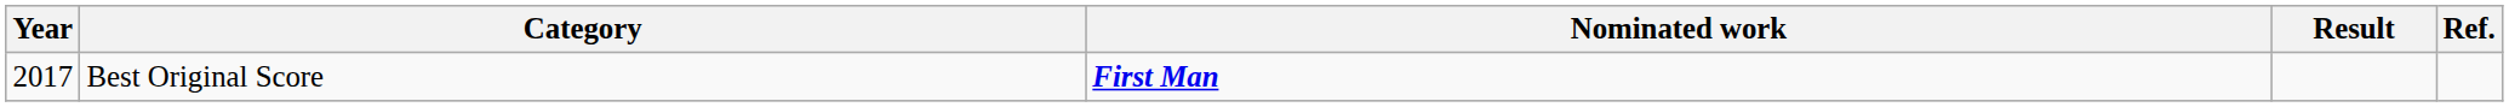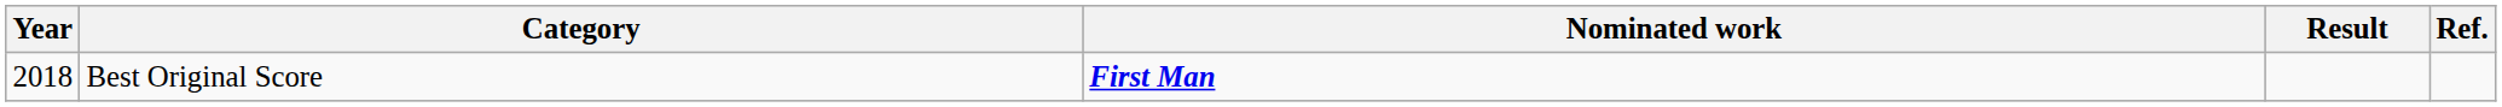Best Original Score | Year: 2017 -> 2018
